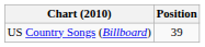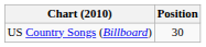US Country Songs (Billboard) | Position: 39 -> 30
